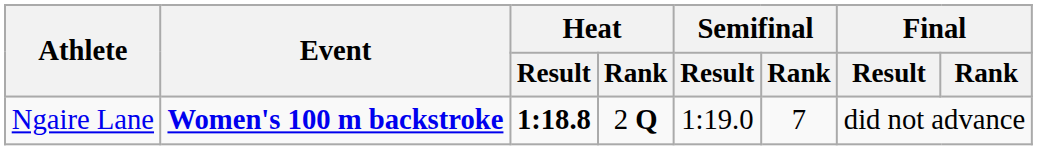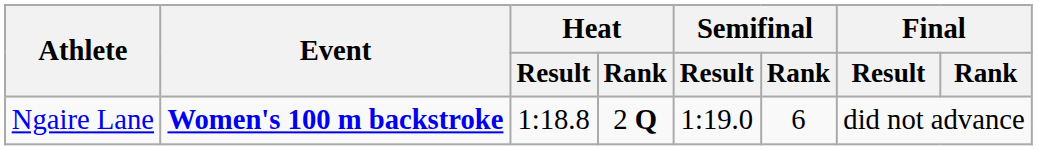Ngaire Lane | Heat / Result: bold -> normal
Ngaire Lane | Semifinal / Rank: 7 -> 6
